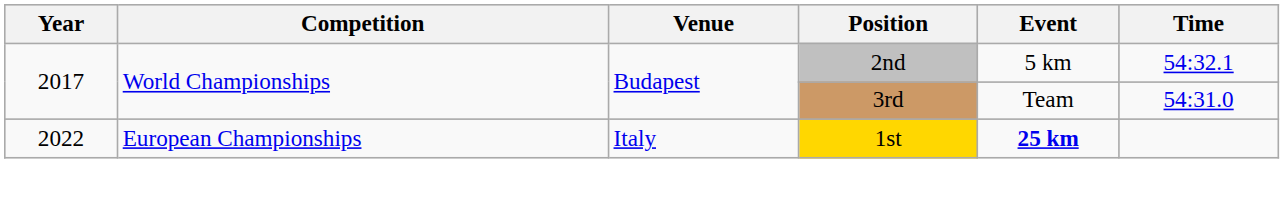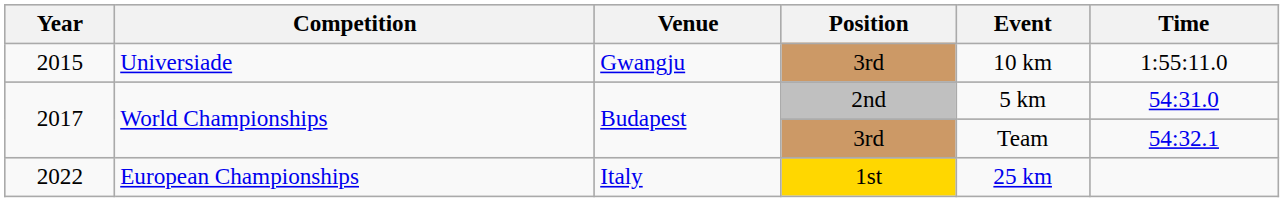+ row: 2015 | Universiade | Gwangju | 3rd | 10 km | 1:55:11.0
2017 / 2nd | Time: 54:32.1 -> 54:31.0
2017 / 3rd | Time: 54:31.0 -> 54:32.1
2022 | Event: bold -> normal
